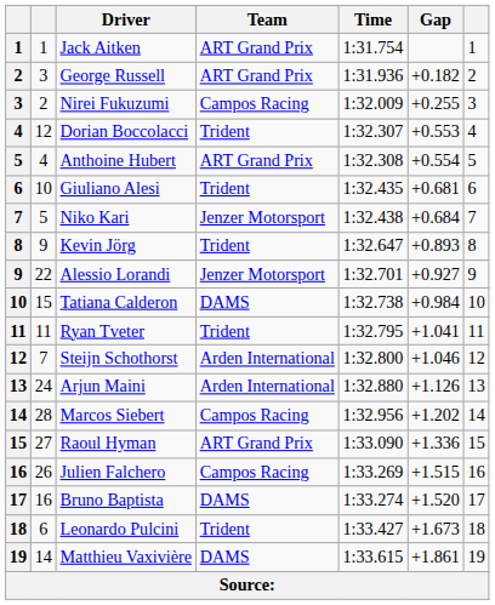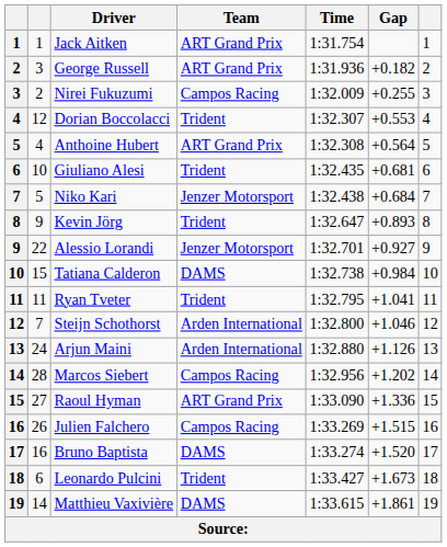Anthoine Hubert | Gap: +0.554 -> +0.564
